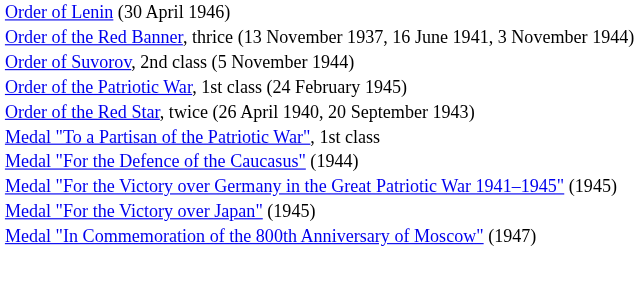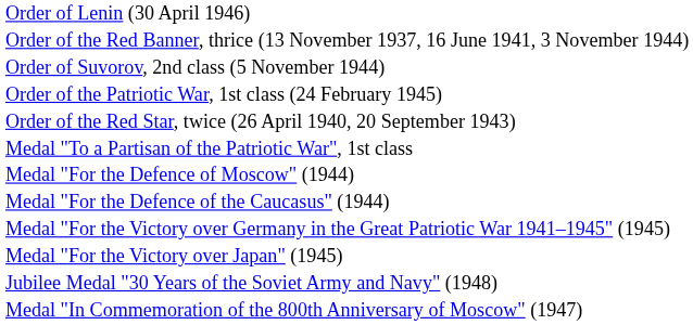+ row: Medal "For the Defence of Moscow" (1944)
+ row: Jubilee Medal "30 Years of the Soviet Army and Navy" (1948)
